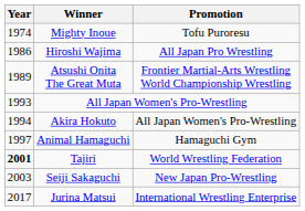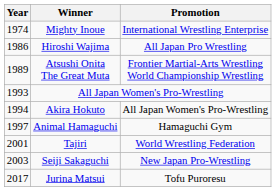Mighty Inoue | Promotion: Tofu Puroresu -> International Wrestling Enterprise
Tajiri | Year: bold -> normal
Jurina Matsui | Promotion: International Wrestling Enterprise -> Tofu Puroresu
